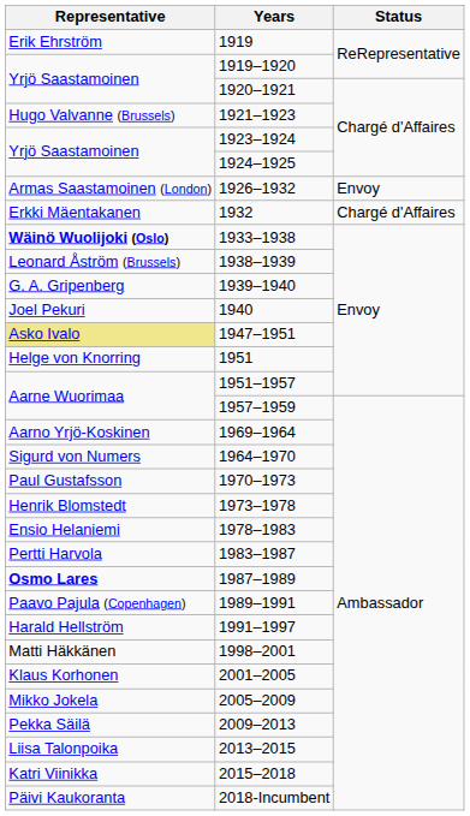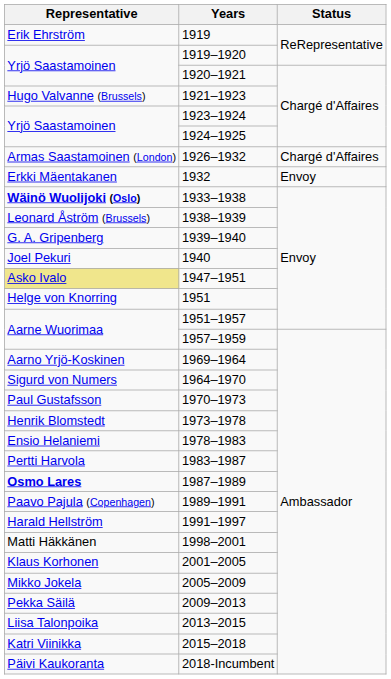1926–1932 | Status: Envoy -> Chargé d'Affaires
1932 | Status: Chargé d'Affaires -> Envoy
